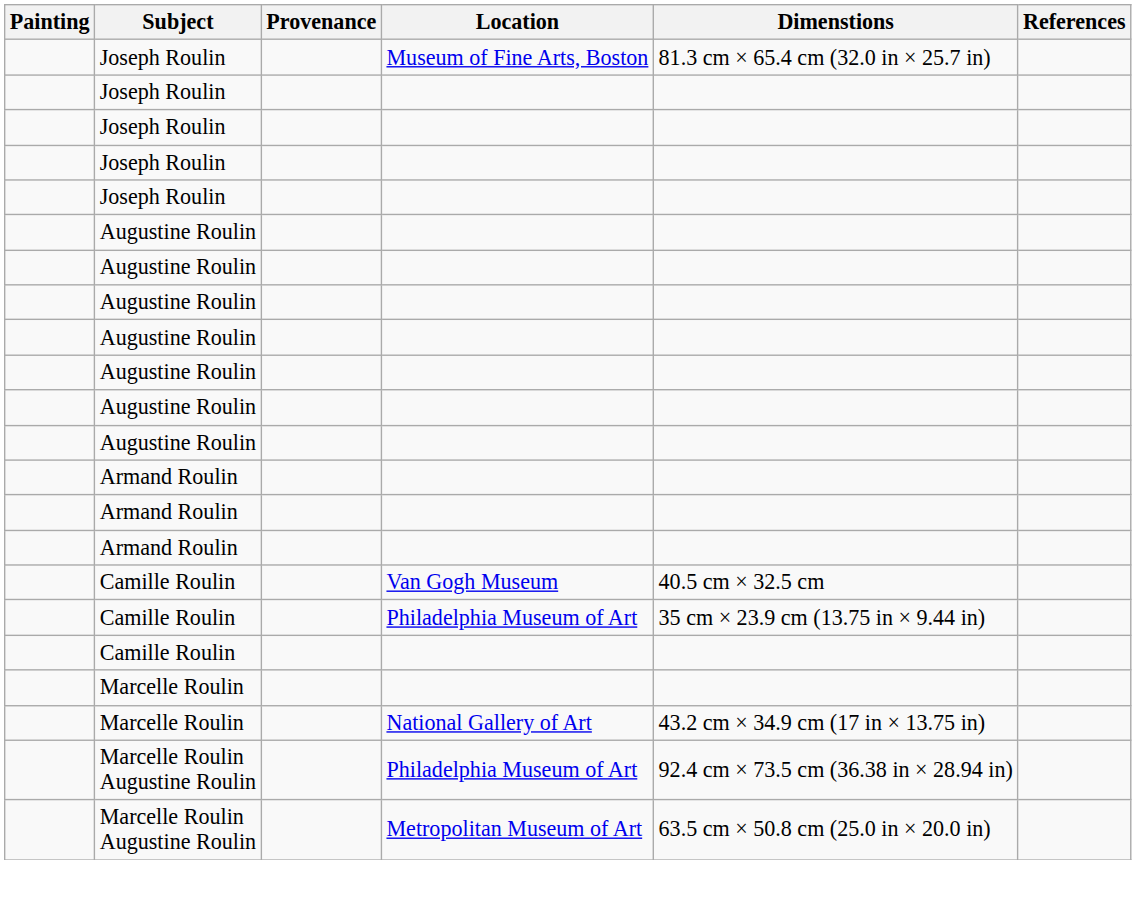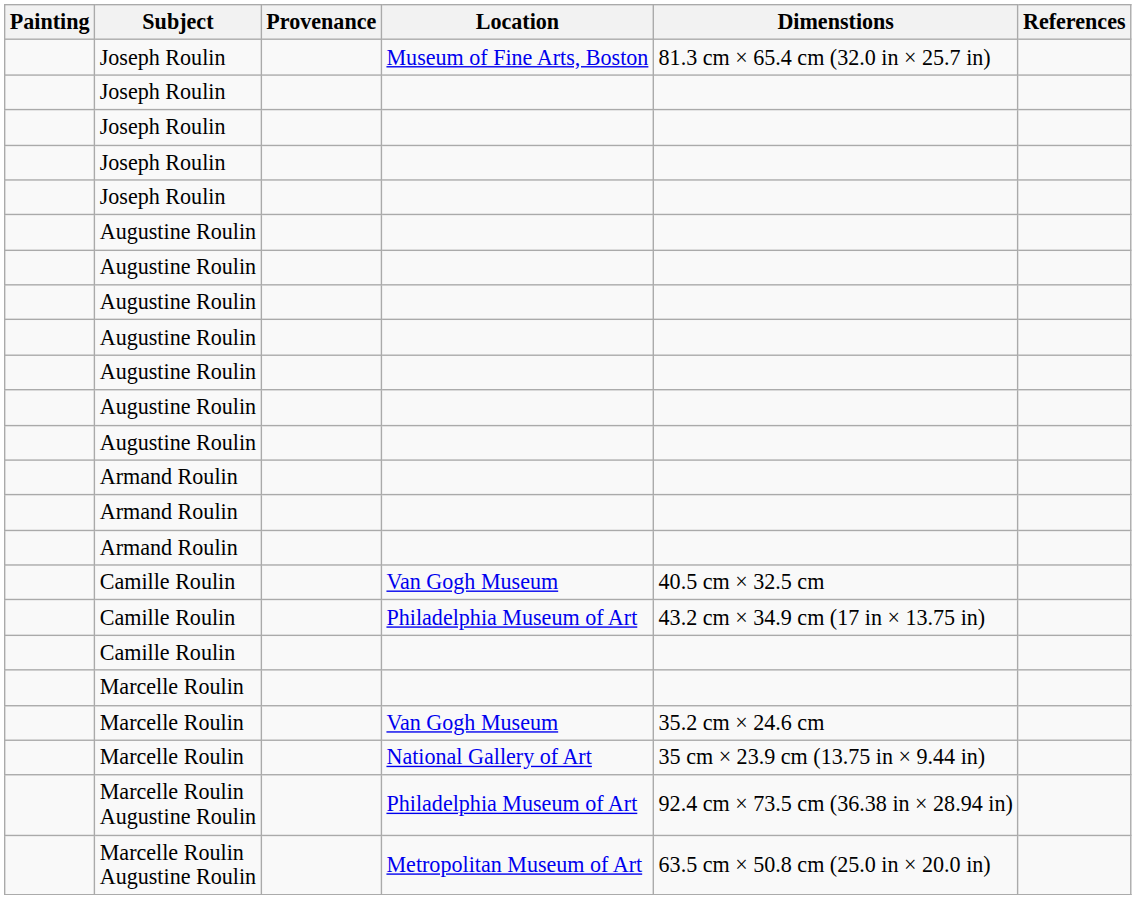Camille Roulin / Philadelphia Museum of Art | Dimenstions: 35 cm × 23.9 cm (13.75 in × 9.44 in) -> 43.2 cm × 34.9 cm (17 in × 13.75 in)
+ row: Marcelle Roulin | Van Gogh Museum | 35.2 cm × 24.6 cm
Marcelle Roulin / National Gallery of Art | Dimenstions: 43.2 cm × 34.9 cm (17 in × 13.75 in) -> 35 cm × 23.9 cm (13.75 in × 9.44 in)
